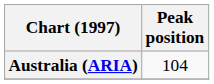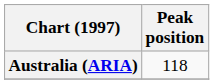Australia (ARIA) | Peak position: 104 -> 118
